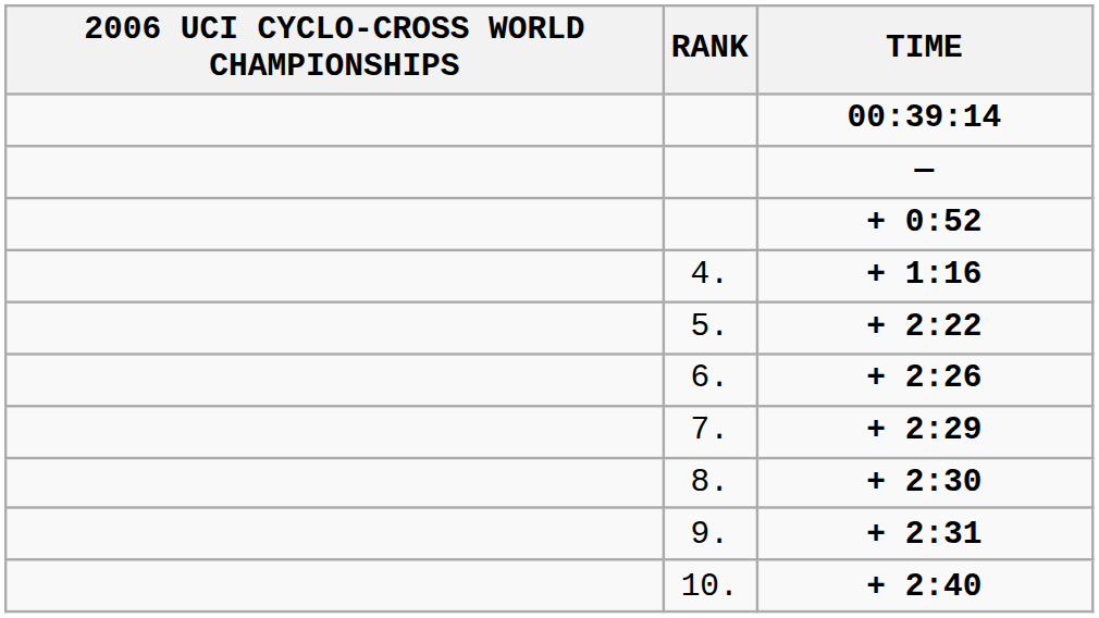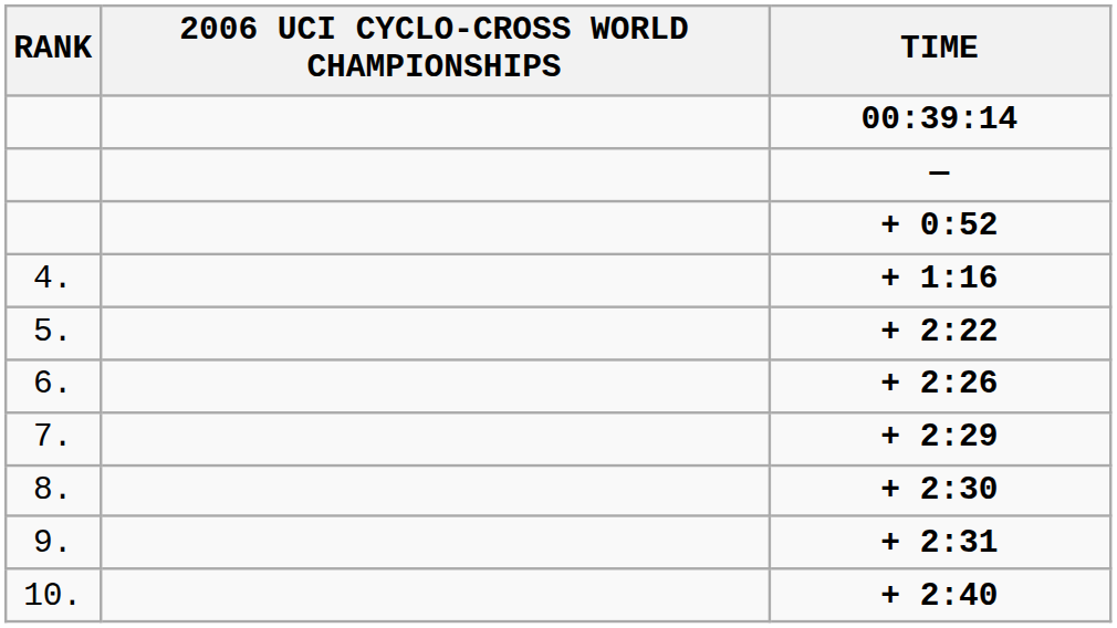columns swapped: RANK <-> 2006 UCI CYCLO-CROSS WORLD CHAMPIONSHIPS
